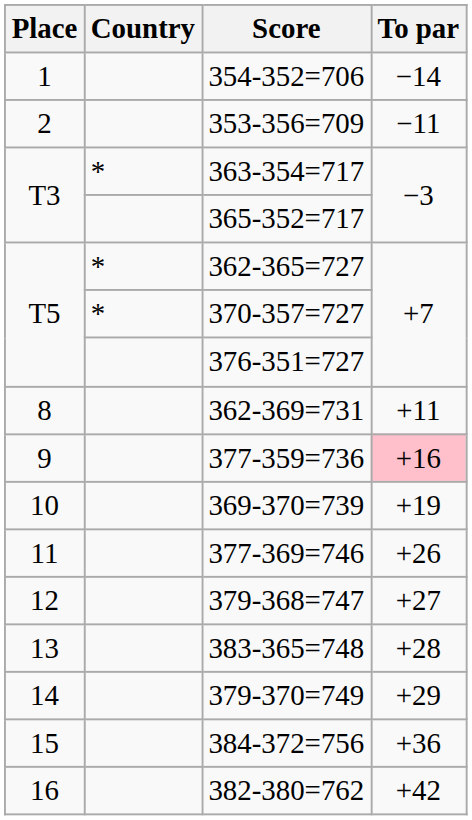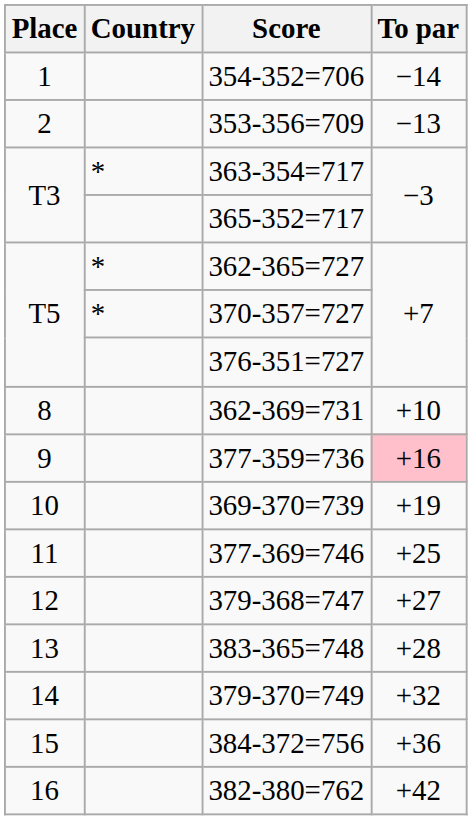353-356=709 | To par: −11 -> −13
362-369=731 | To par: +11 -> +10
377-369=746 | To par: +26 -> +25
379-370=749 | To par: +29 -> +32
